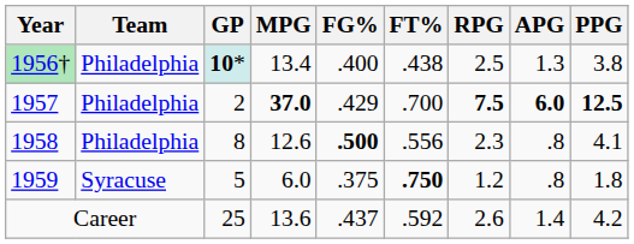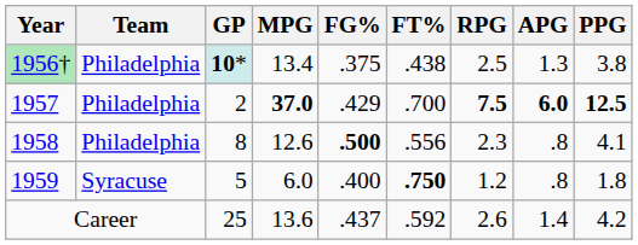1956† | FG%: .400 -> .375
1959 | FG%: .375 -> .400
